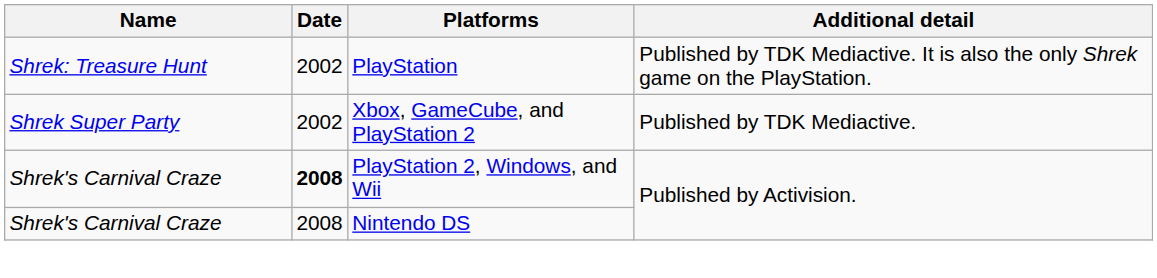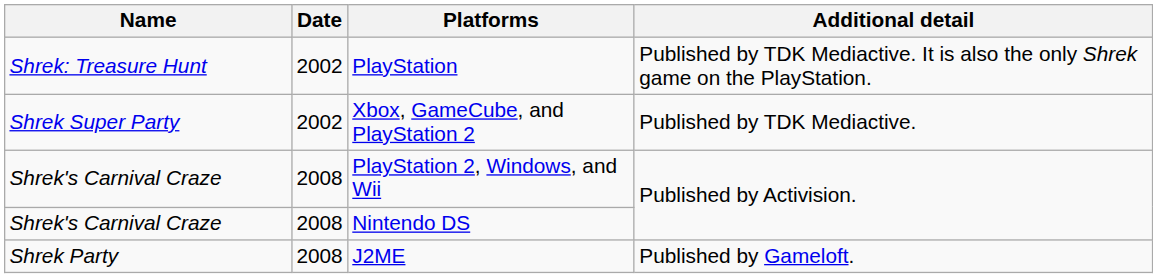PlayStation 2, Windows, and Wii | Date: bold -> normal
+ row: Shrek Party | 2008 | J2ME | Published by Gameloft.
